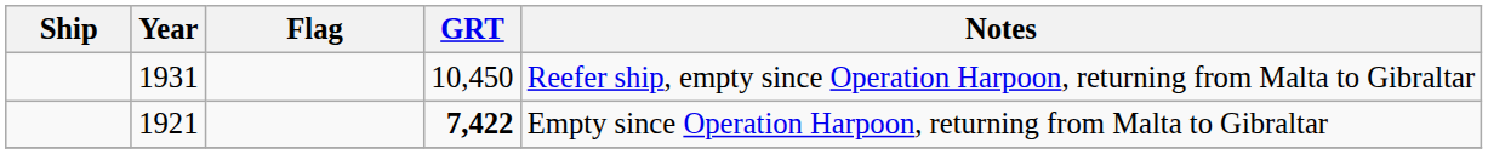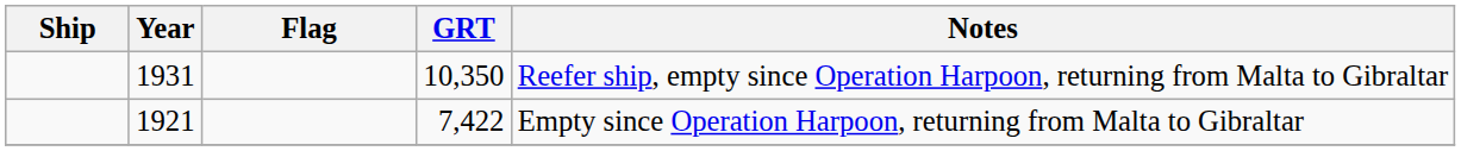1931 | GRT: 10,450 -> 10,350
1921 | GRT: bold -> normal
